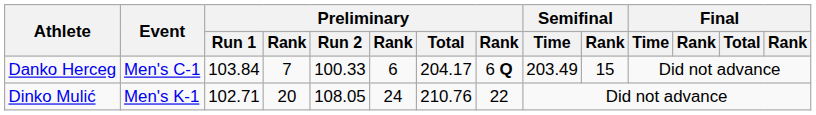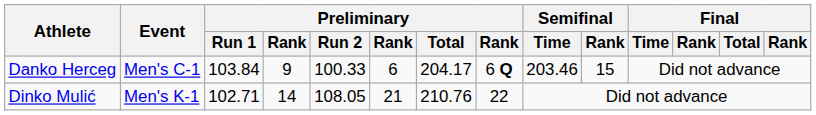Danko Herceg | column 4: 7 -> 9
Danko Herceg | Semifinal / Time: 203.49 -> 203.46
Dinko Mulić | column 4: 20 -> 14
Dinko Mulić | column 6: 24 -> 21
